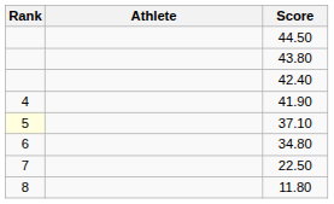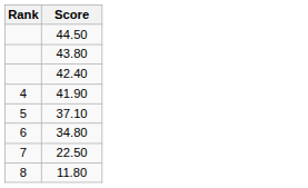- column: Athlete
37.10 | Rank: lightyellow background -> no background
